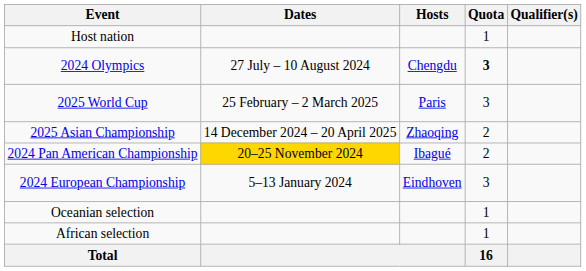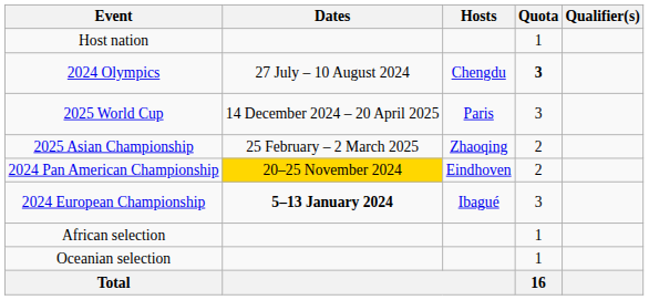2025 World Cup | Dates: 25 February – 2 March 2025 -> 14 December 2024 – 20 April 2025
2025 Asian Championship | Dates: 14 December 2024 – 20 April 2025 -> 25 February – 2 March 2025
2024 Pan American Championship | Hosts: Ibagué -> Eindhoven
2024 European Championship | Dates: normal -> bold
2024 European Championship | Hosts: Eindhoven -> Ibagué
rows swapped: African selection <-> Oceanian selection
